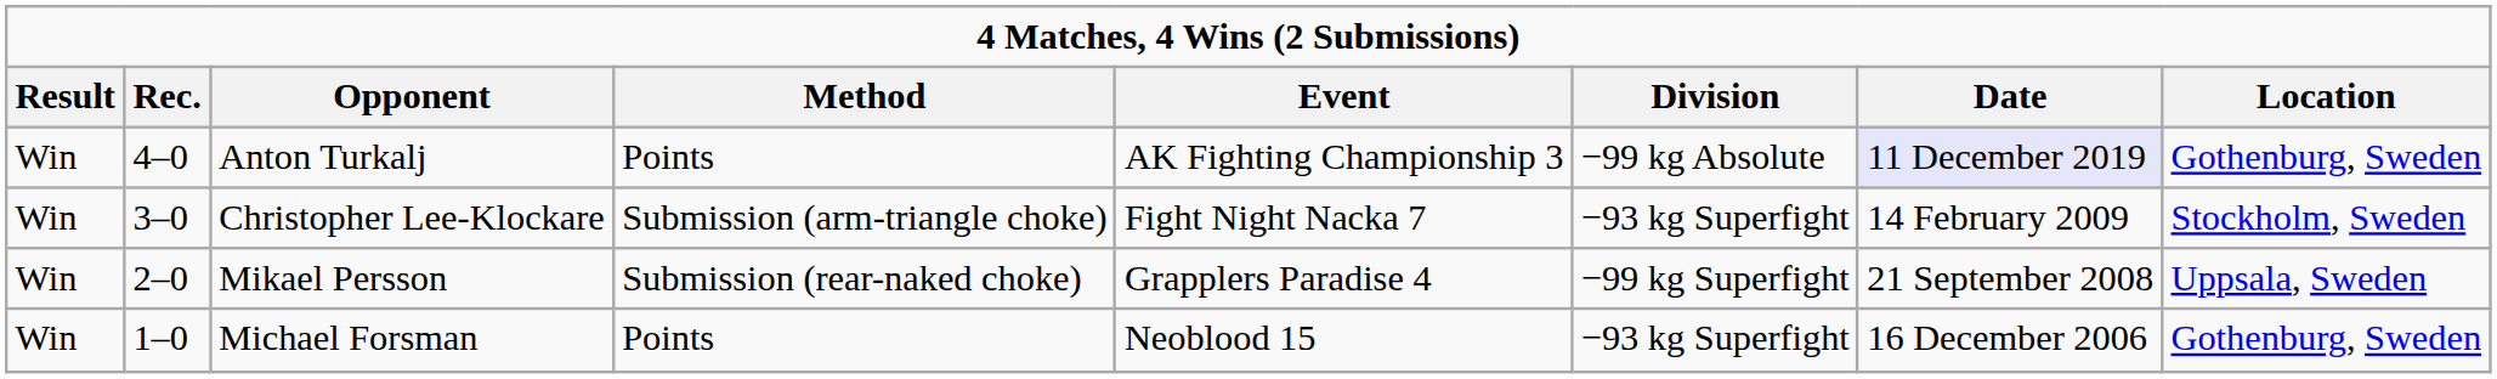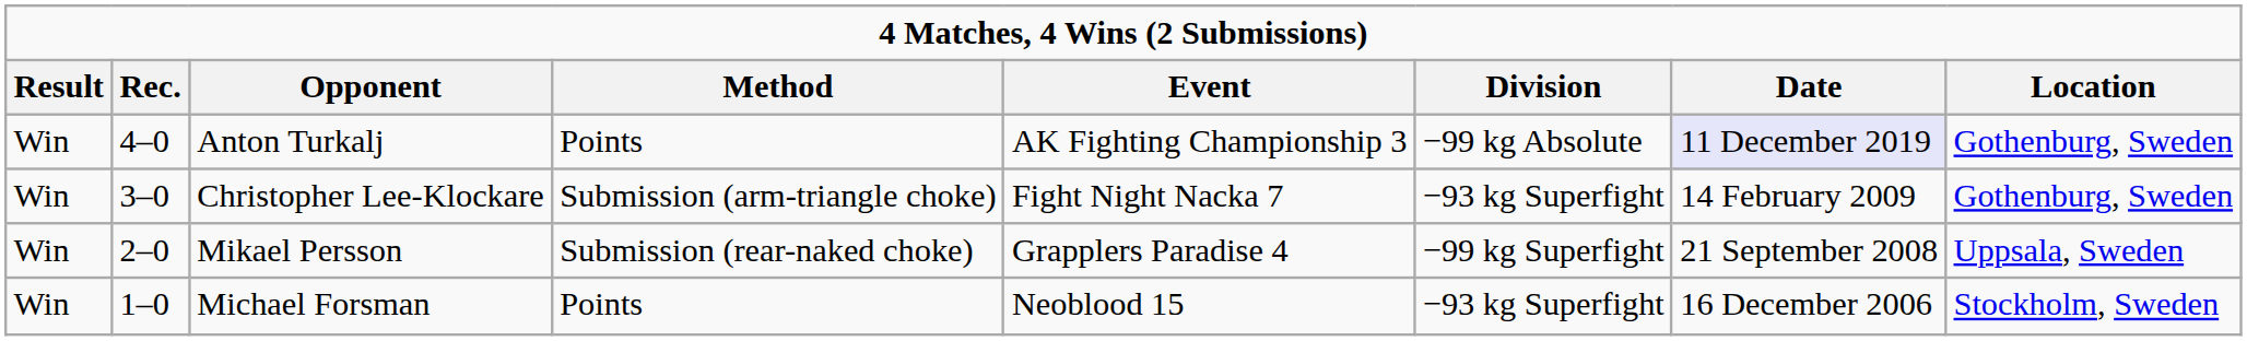Christopher Lee-Klockare | Location: Stockholm, Sweden -> Gothenburg, Sweden
Michael Forsman | Location: Gothenburg, Sweden -> Stockholm, Sweden
